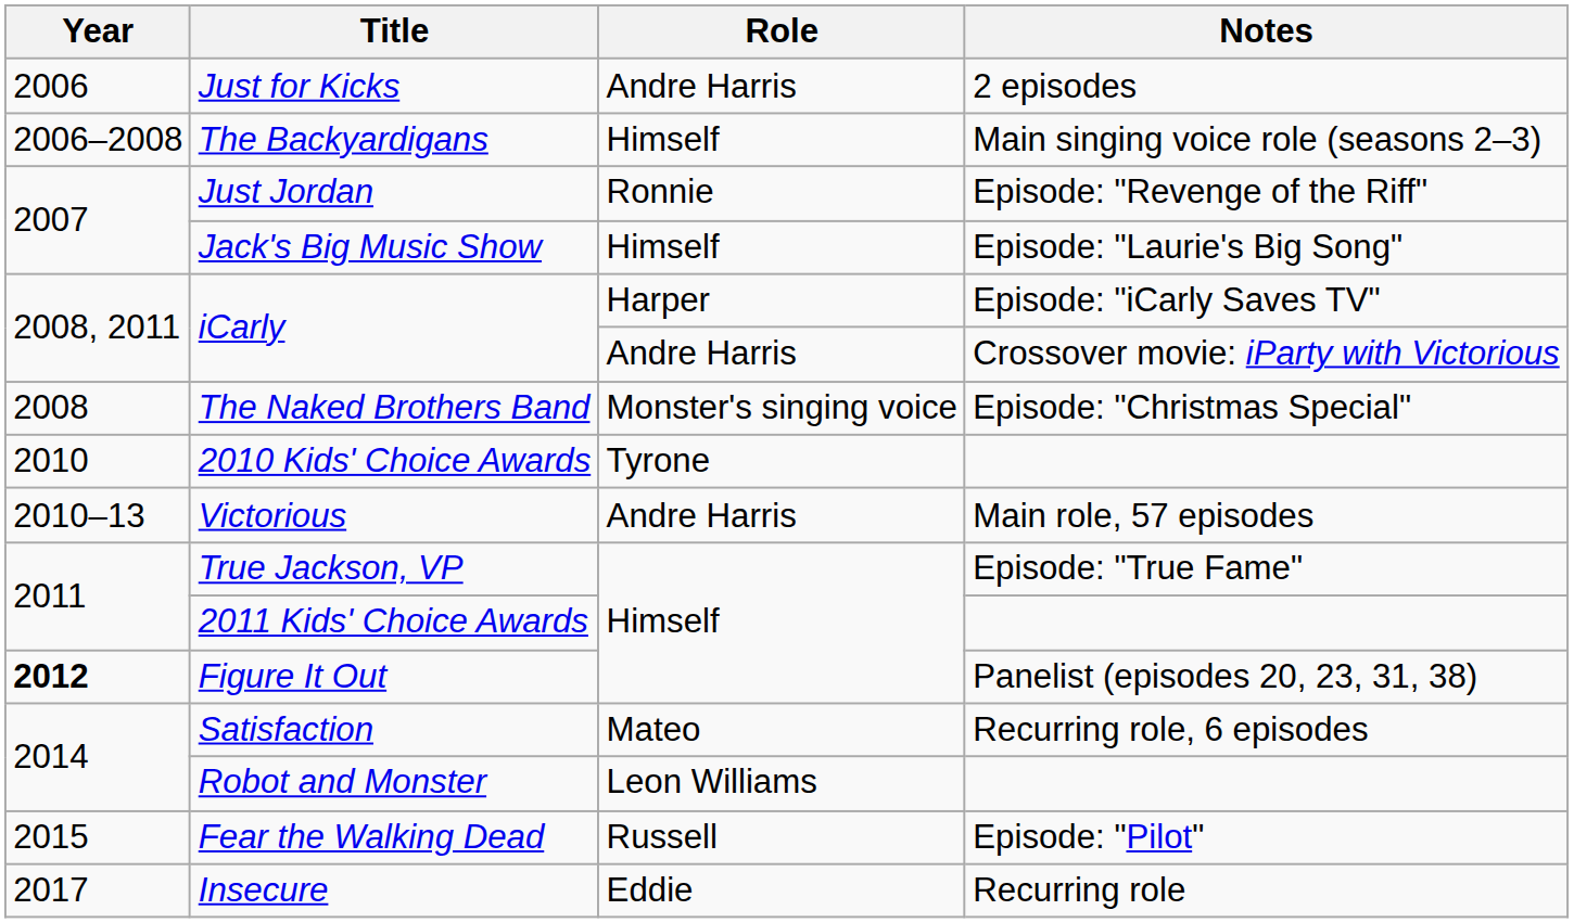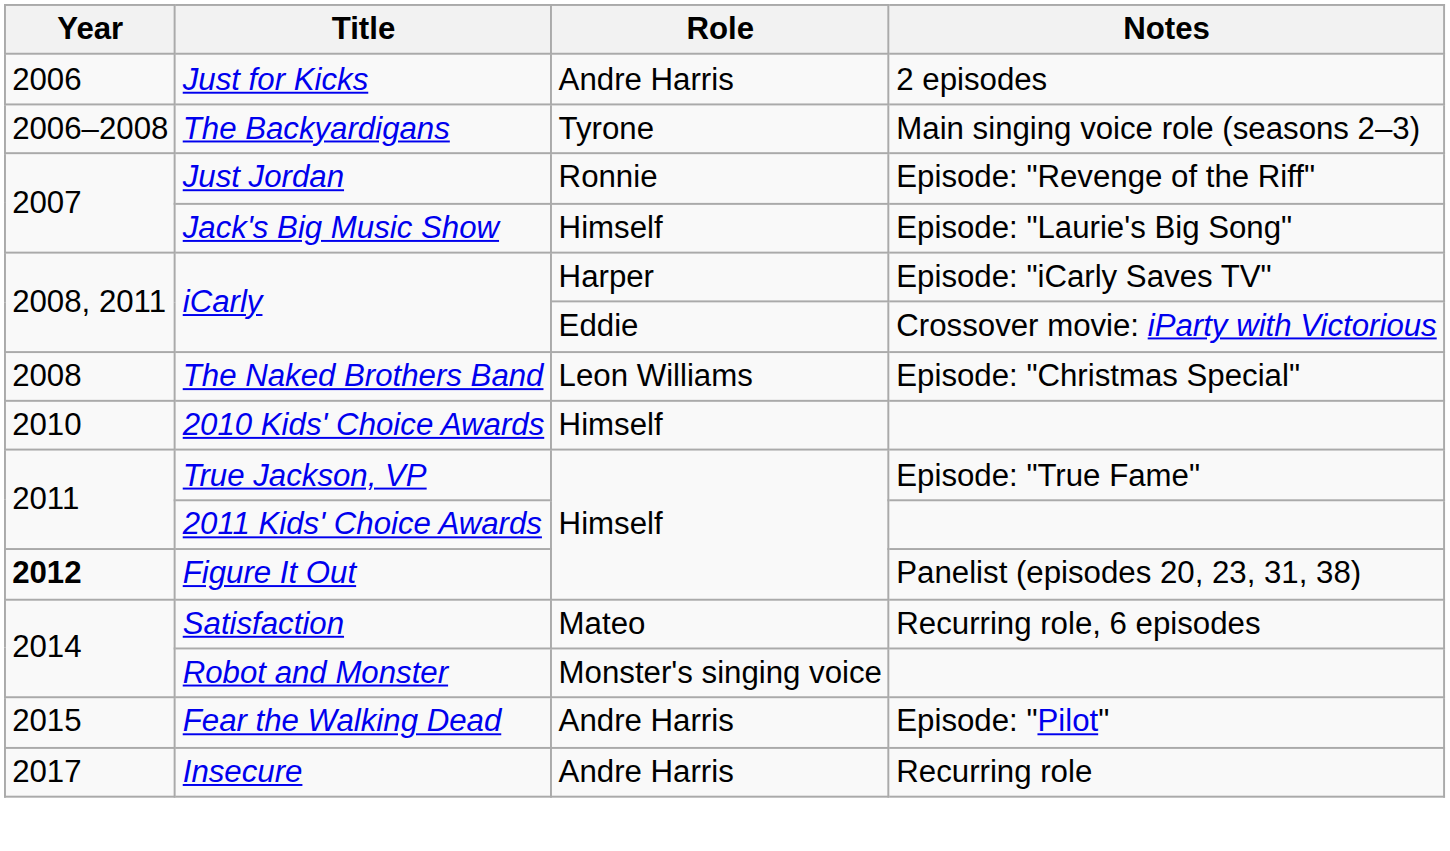The Backyardigans | Role: Himself -> Tyrone
iCarly / Crossover movie: iParty with Victorious | Role: Andre Harris -> Eddie
The Naked Brothers Band | Role: Monster's singing voice -> Leon Williams
2010 Kids' Choice Awards | Role: Tyrone -> Himself
- row: 2010–13 | Victorious | Andre Harris | Main role, 57 episodes
Robot and Monster | Role: Leon Williams -> Monster's singing voice
Fear the Walking Dead | Role: Russell -> Andre Harris
Insecure | Role: Eddie -> Andre Harris
